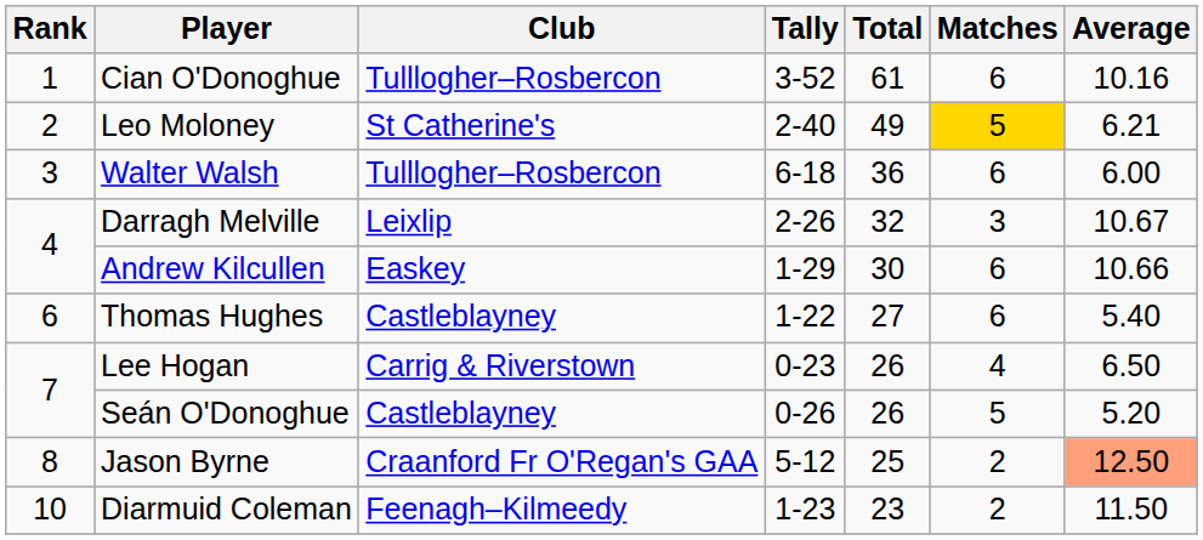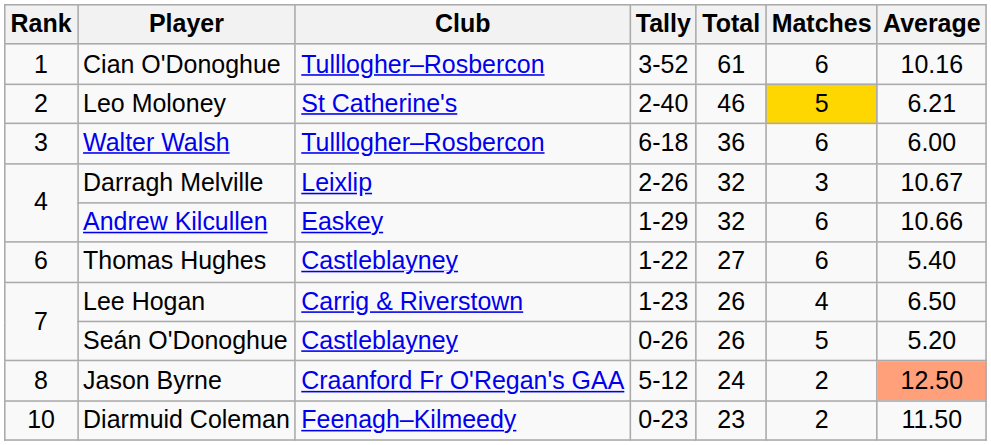Leo Moloney | Total: 49 -> 46
Andrew Kilcullen | Total: 30 -> 32
Lee Hogan | Tally: 0-23 -> 1-23
Jason Byrne | Total: 25 -> 24
Diarmuid Coleman | Tally: 1-23 -> 0-23
